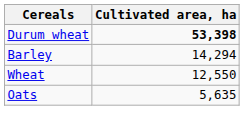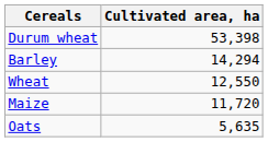Durum wheat | Cultivated area, ha: bold -> normal
+ row: Maize | 11,720
